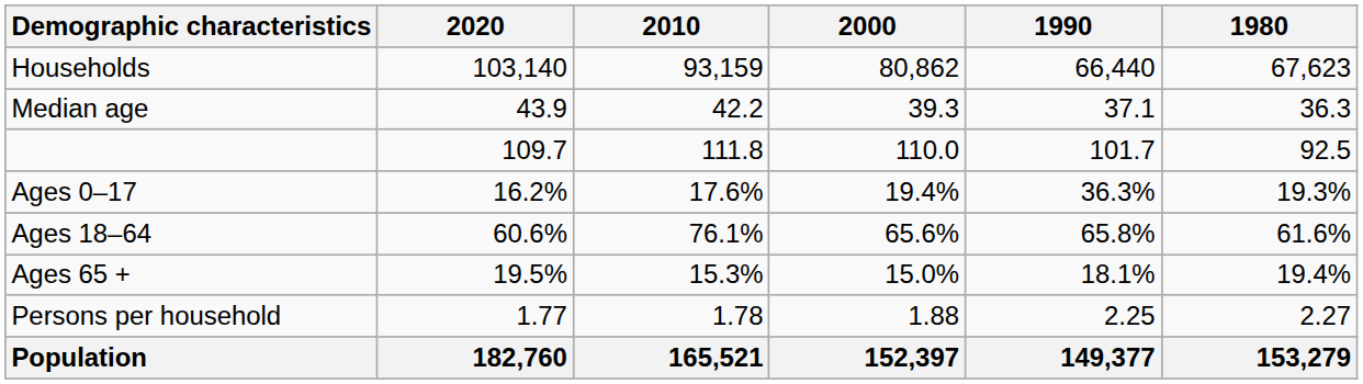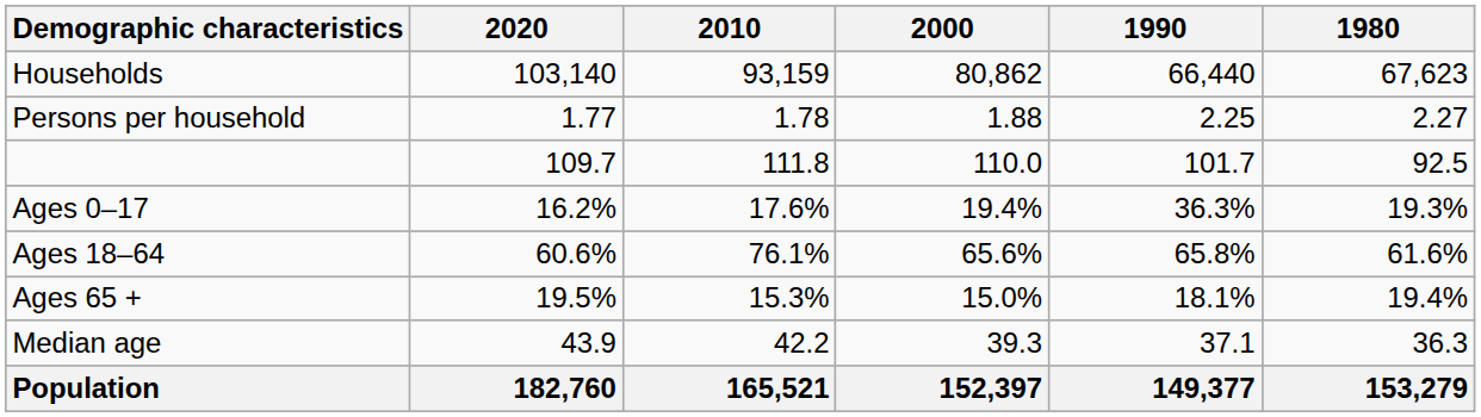rows swapped: Persons per household <-> Median age
